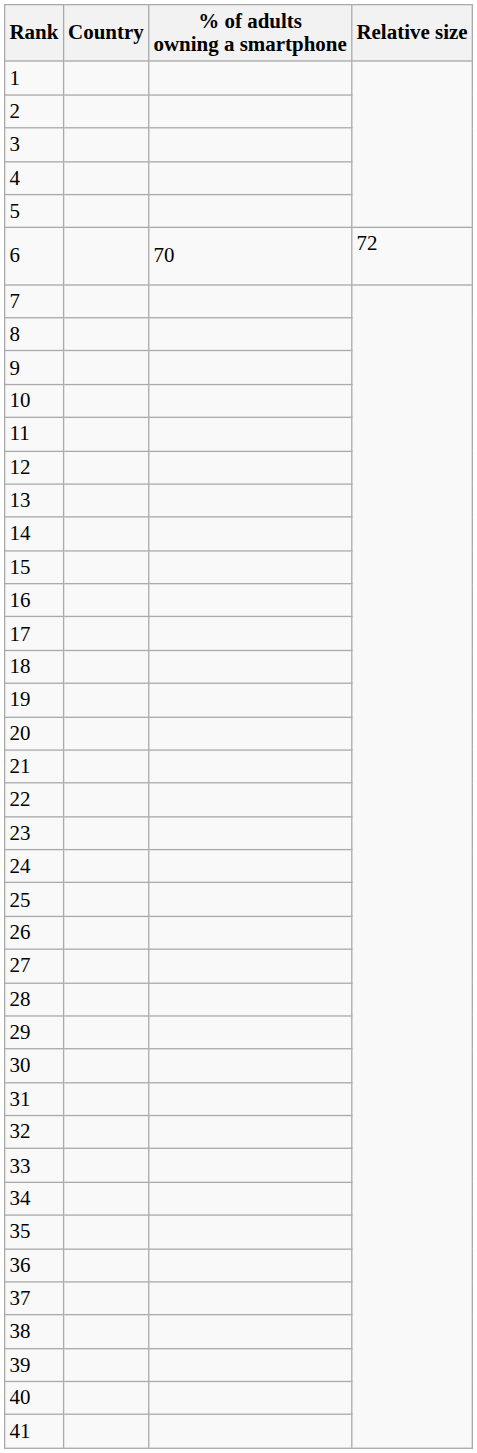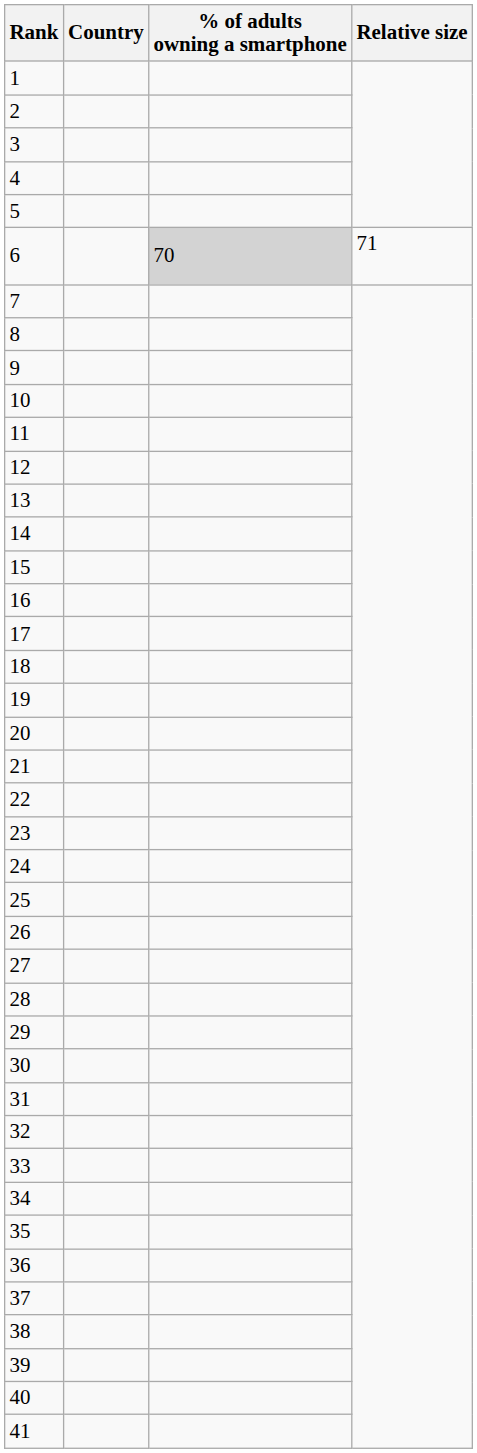6 | % of adults owning a smartphone: no background -> lightgrey background
6 | Relative size: 72 -> 71
